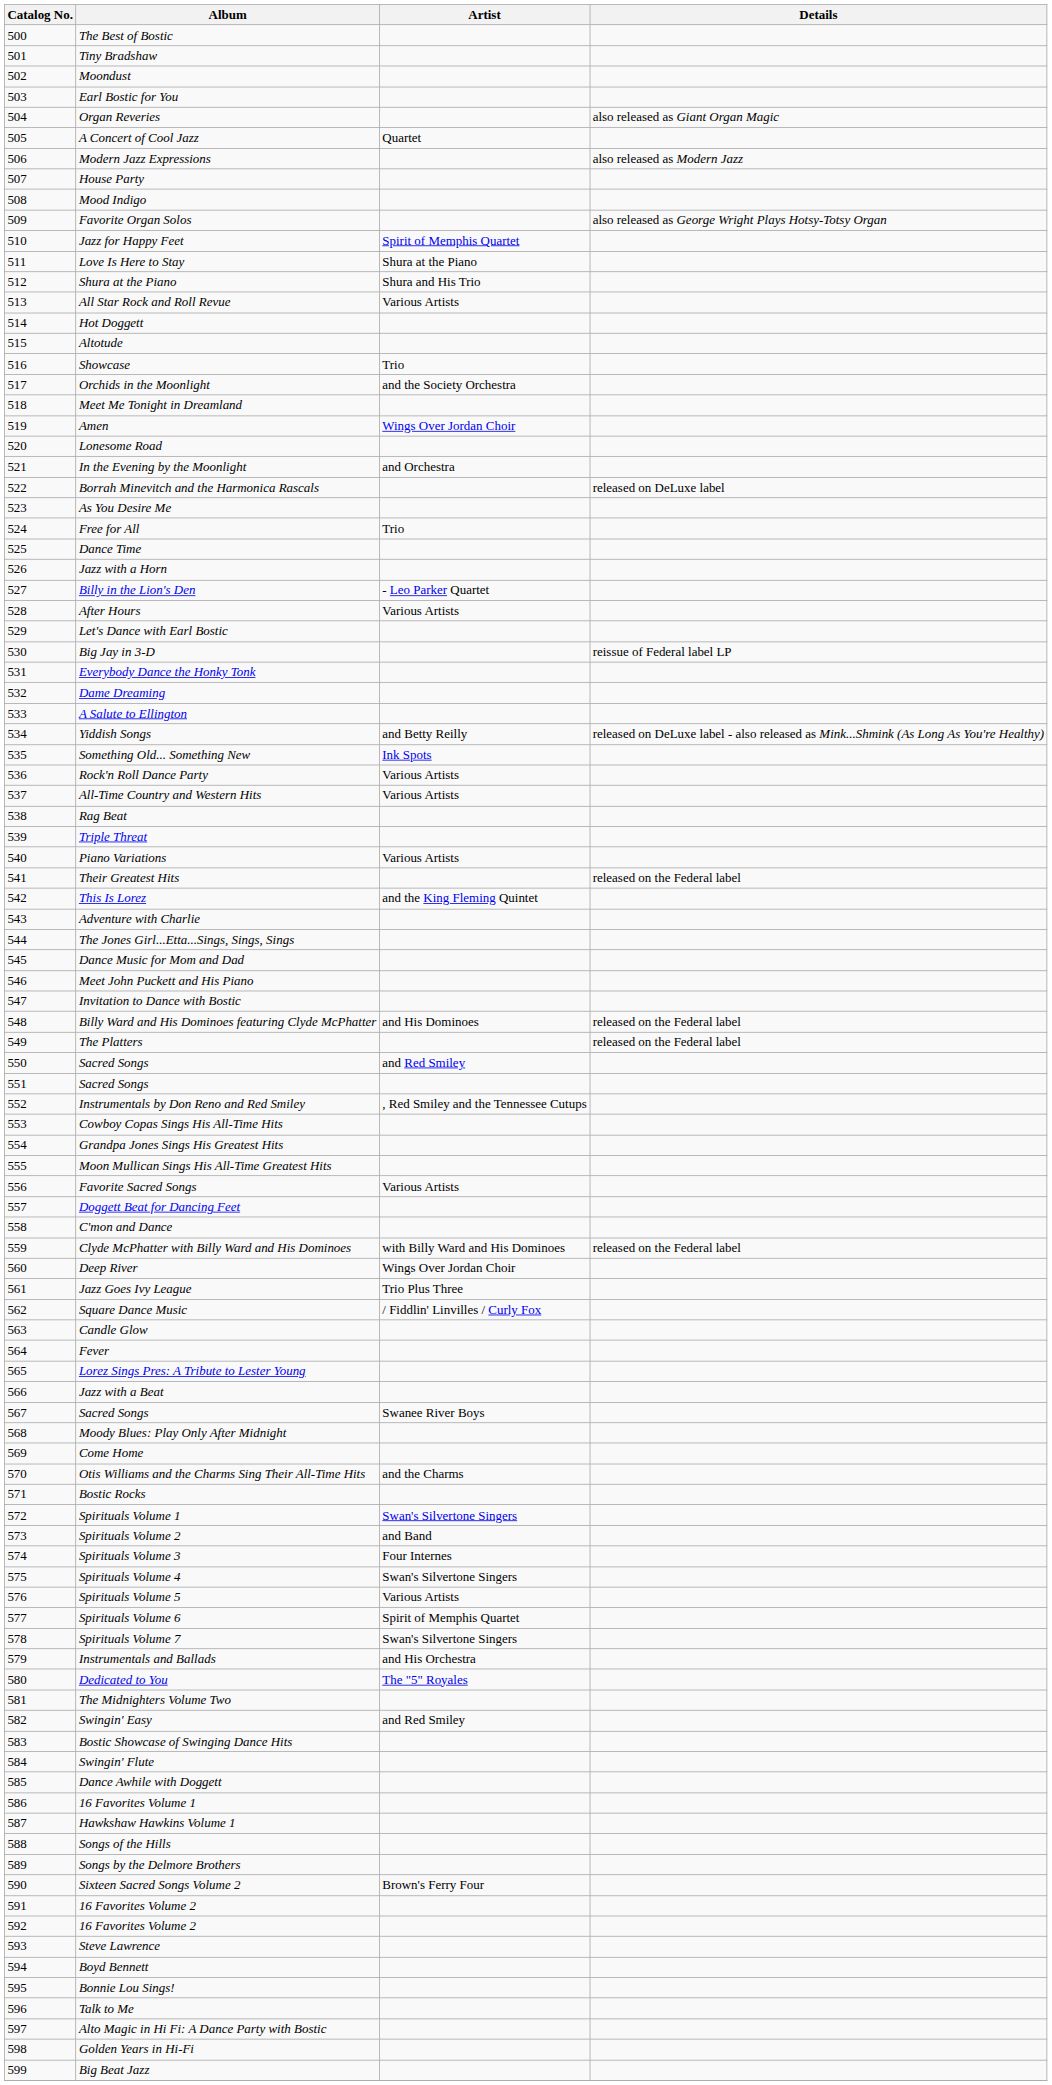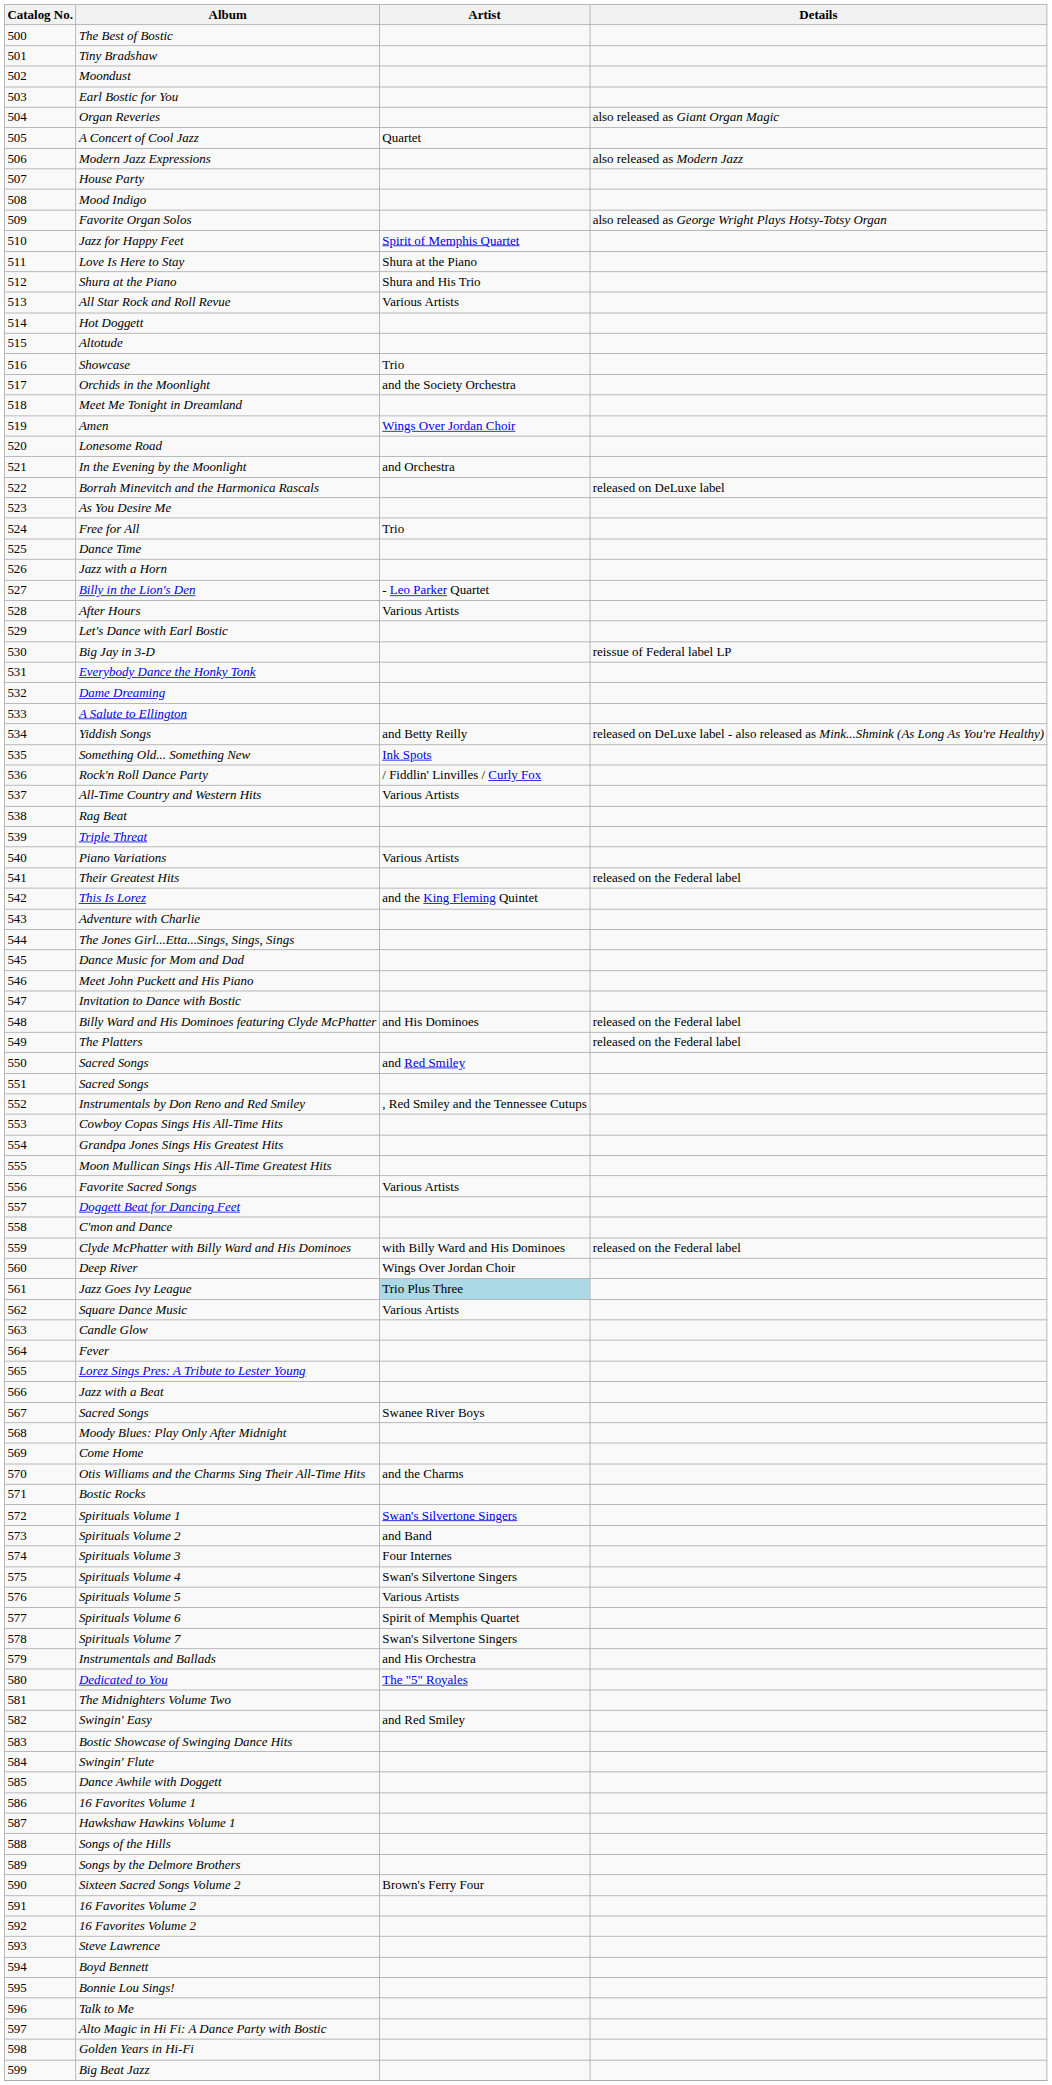Rock'n Roll Dance Party | Artist: Various Artists -> / Fiddlin' Linvilles / Curly Fox
Jazz Goes Ivy League | Artist: no background -> lightblue background
Square Dance Music | Artist: / Fiddlin' Linvilles / Curly Fox -> Various Artists
